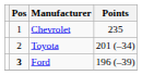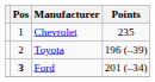Toyota | Points: 201 (–34) -> 196 (–39)
Ford | Points: 196 (–39) -> 201 (–34)
